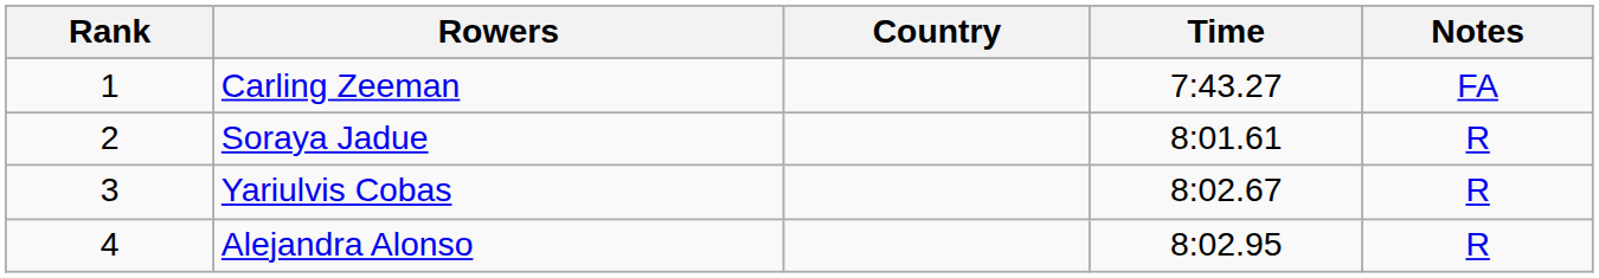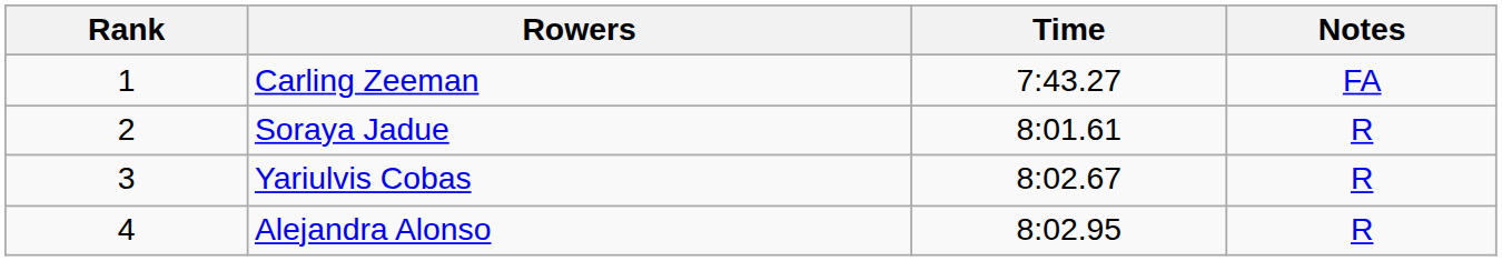- column: Country
